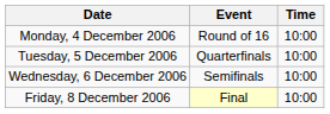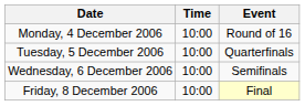columns swapped: Time <-> Event
